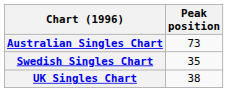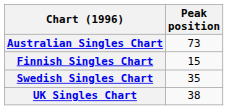+ row: Finnish Singles Chart | 15
